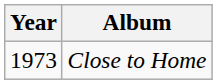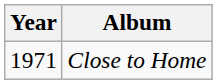Close to Home | Year: 1973 -> 1971
